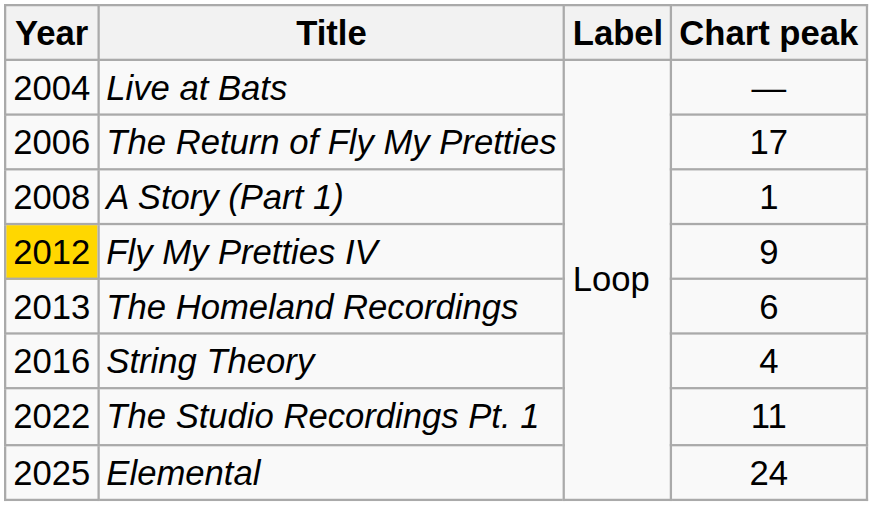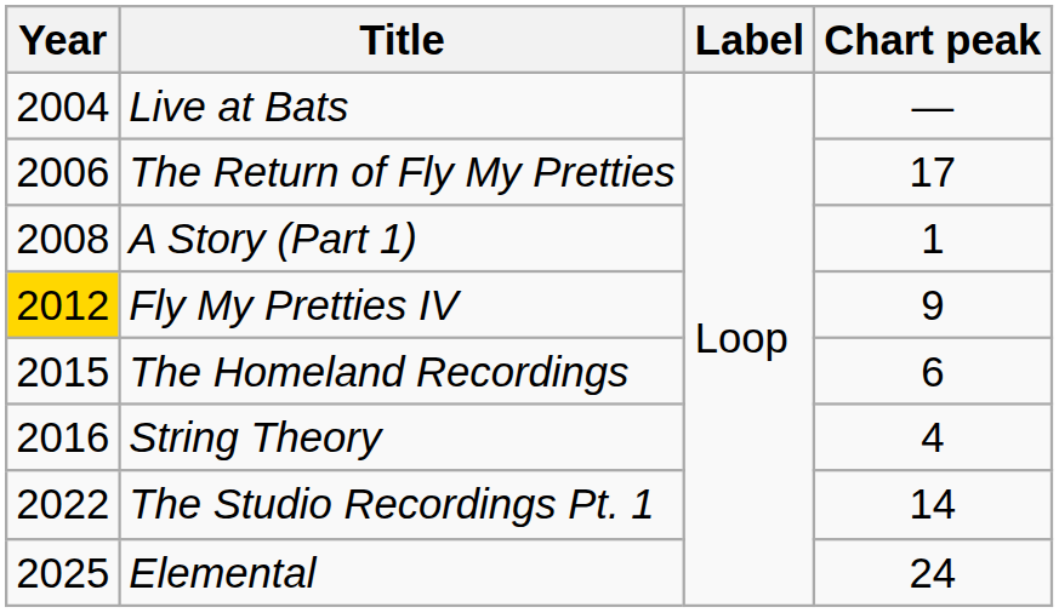The Homeland Recordings | Year: 2013 -> 2015
The Studio Recordings Pt. 1 | Chart peak: 11 -> 14
